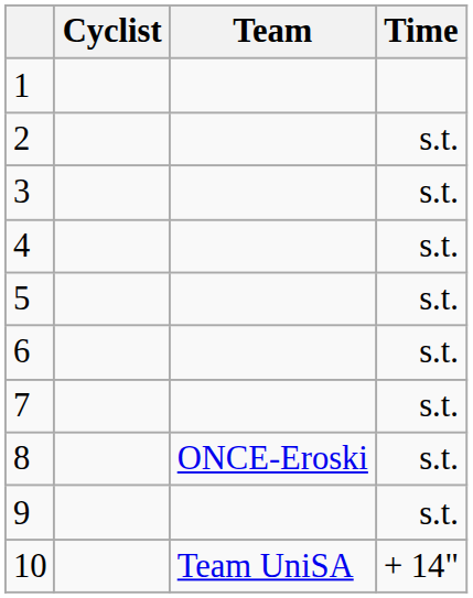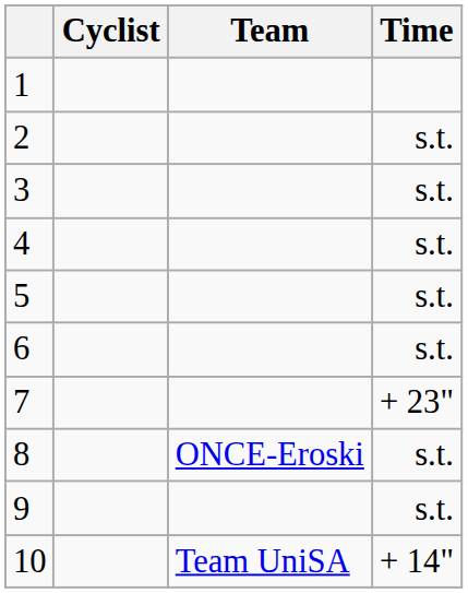7 | Time: s.t. -> + 23"
